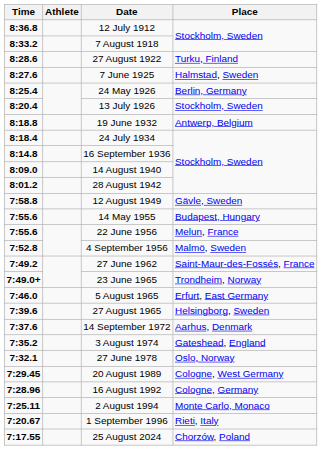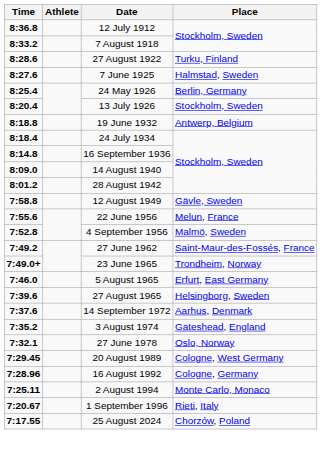- row: 7:55.6 | 14 May 1955 | Budapest, Hungary
